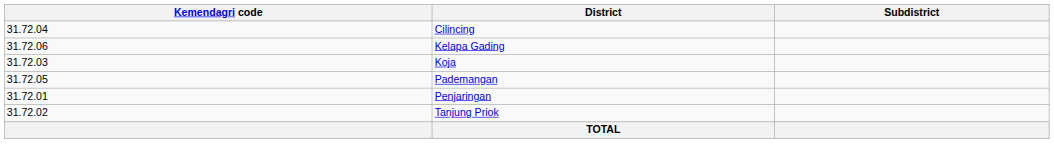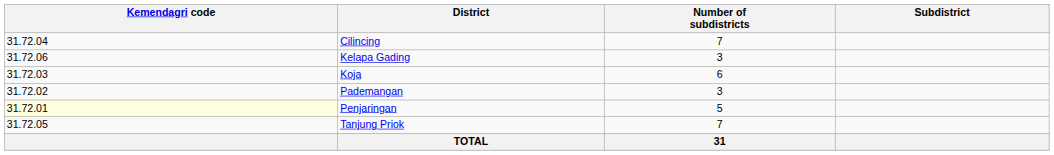+ column: Number of subdistricts | 7 | 3 | 6 | 3 | 5 | 7 | 31
Pademangan | Kemendagri code: 31.72.05 -> 31.72.02
Penjaringan | Kemendagri code: no background -> lightyellow background
Tanjung Priok | Kemendagri code: 31.72.02 -> 31.72.05
